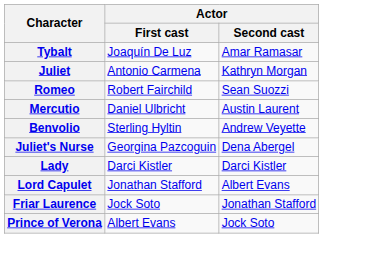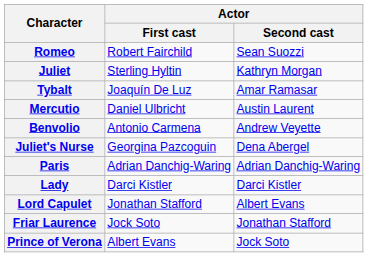rows swapped: Romeo <-> Tybalt
Juliet | Actor / First cast: Antonio Carmena -> Sterling Hyltin
Benvolio | Actor / First cast: Sterling Hyltin -> Antonio Carmena
+ row: Paris | Adrian Danchig-Waring | Adrian Danchig-Waring
